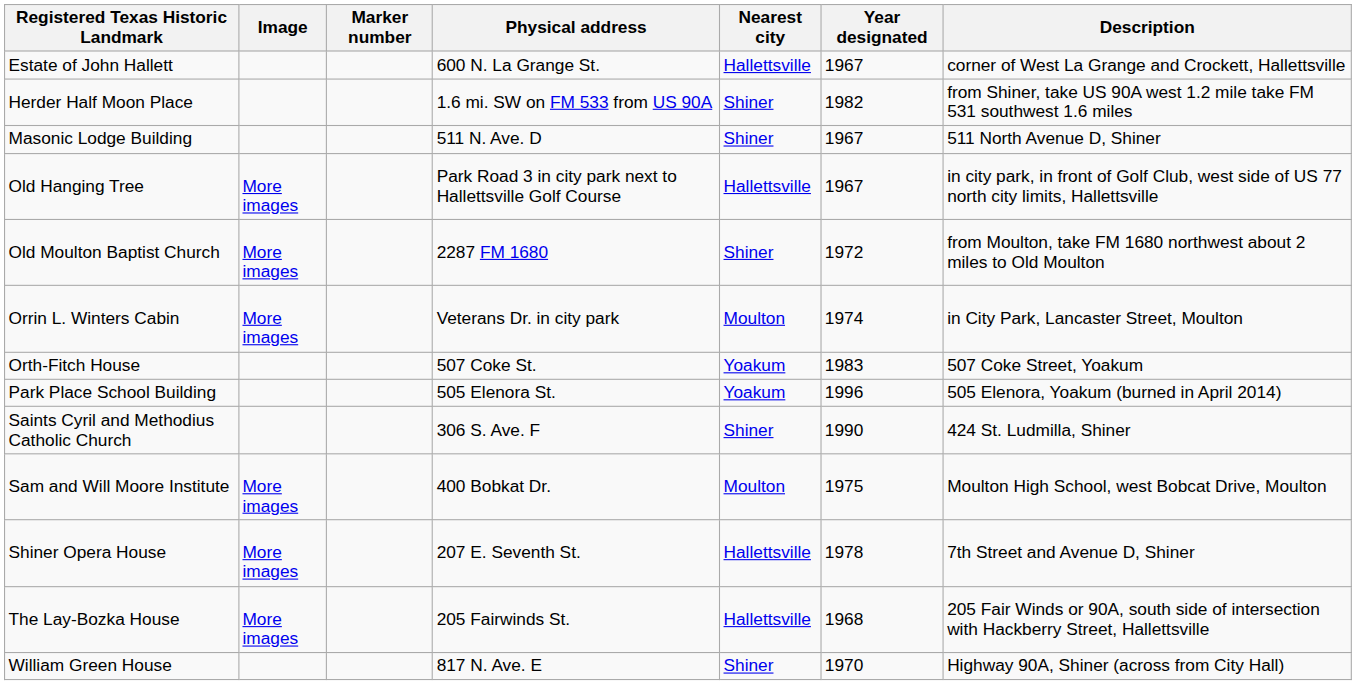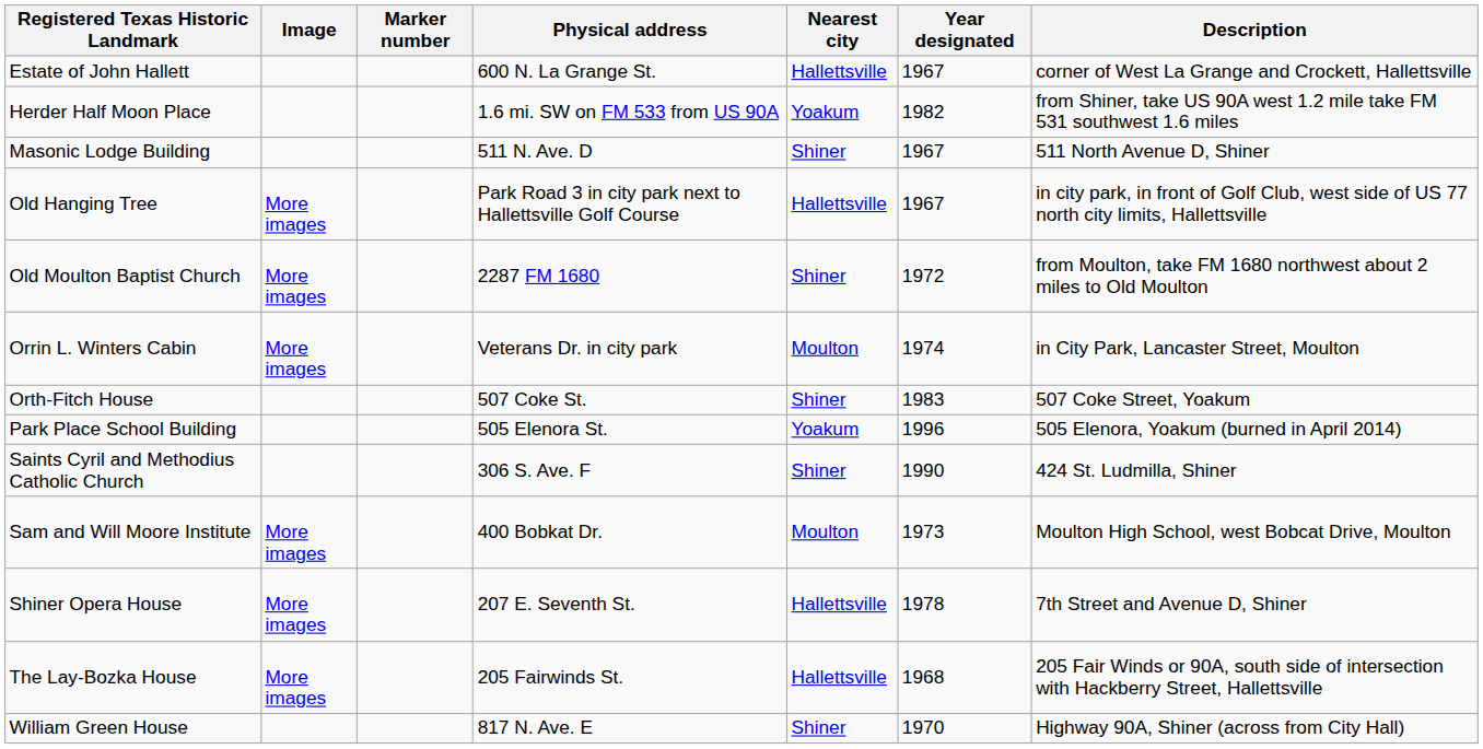Herder Half Moon Place | Nearest city: Shiner -> Yoakum
Orth-Fitch House | Nearest city: Yoakum -> Shiner
Sam and Will Moore Institute | Year designated: 1975 -> 1973
